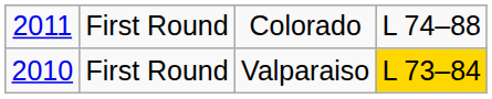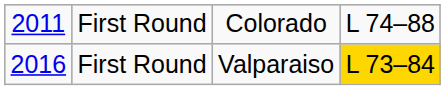First Round / Valparaiso | column 1: 2010 -> 2016
